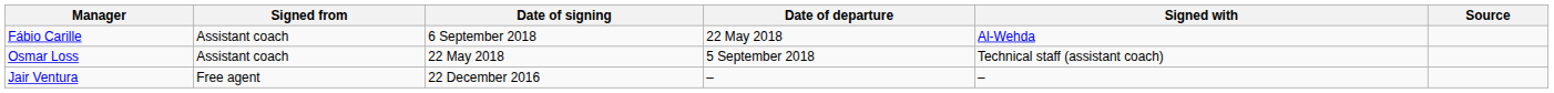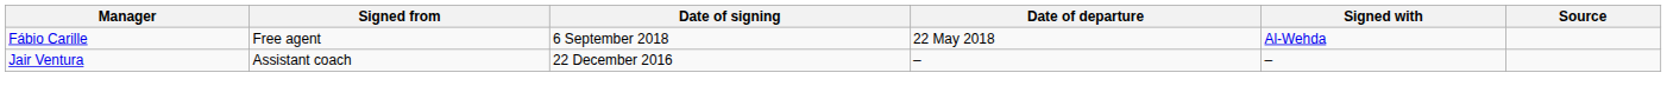Fábio Carille | Signed from: Assistant coach -> Free agent
- row: Osmar Loss | Assistant coach | 22 May 2018 | 5 September 2018 | Technical staff (assistant coach)
Jair Ventura | Signed from: Free agent -> Assistant coach
